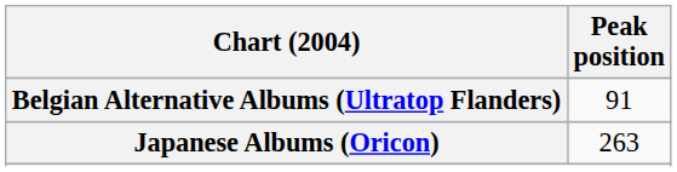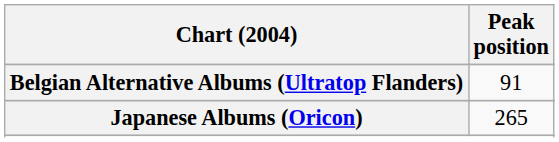Japanese Albums (Oricon) | Peak position: 263 -> 265
